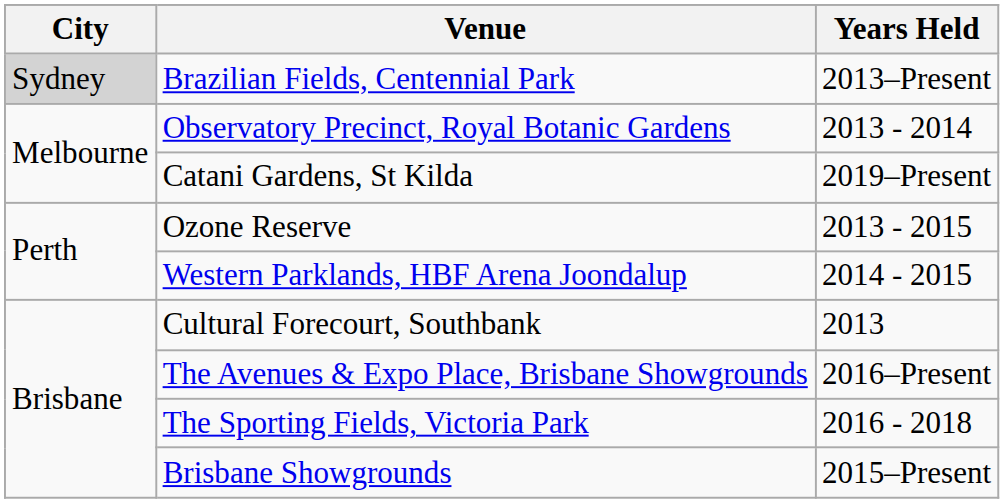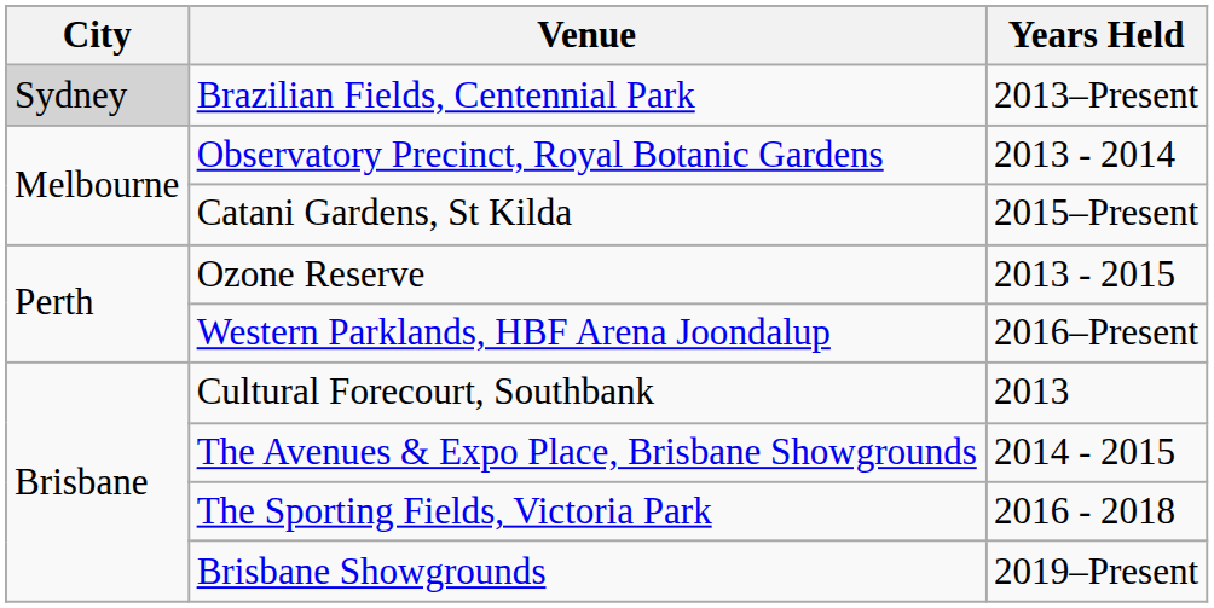Catani Gardens, St Kilda | Years Held: 2019–Present -> 2015–Present
Western Parklands, HBF Arena Joondalup | Years Held: 2014 - 2015 -> 2016–Present
The Avenues & Expo Place, Brisbane Showgrounds | Years Held: 2016–Present -> 2014 - 2015
Brisbane Showgrounds | Years Held: 2015–Present -> 2019–Present
